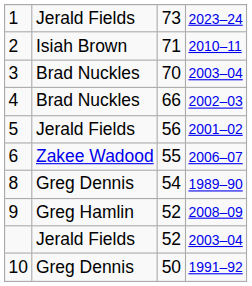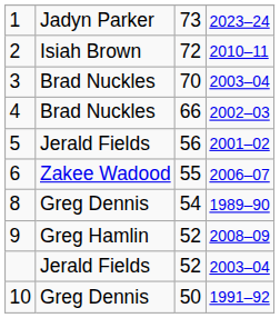1 | column 2: Jerald Fields -> Jadyn Parker
2 | column 3: 71 -> 72
